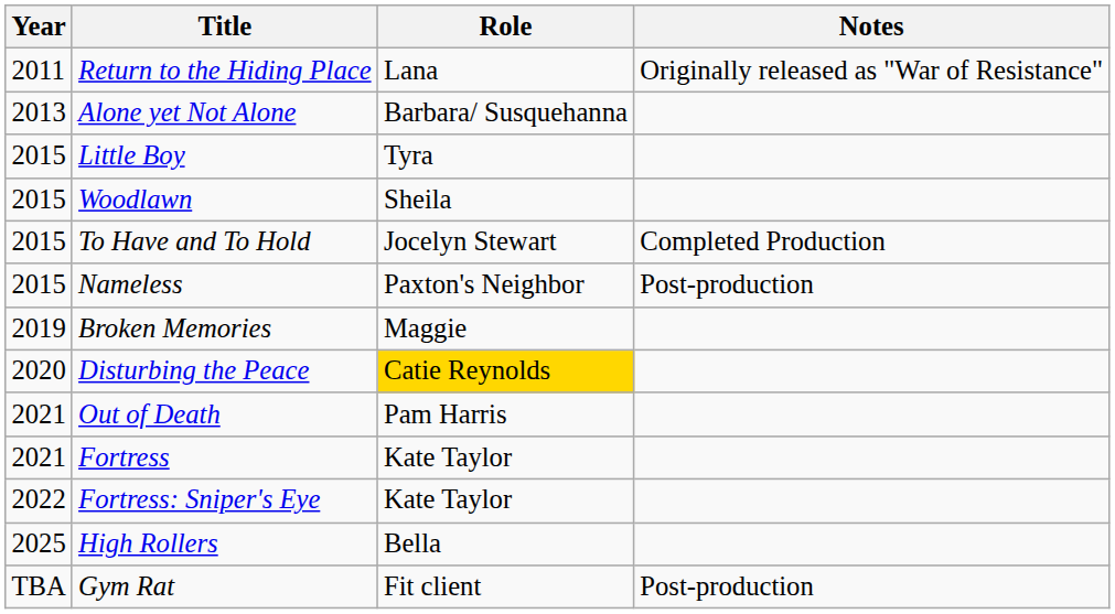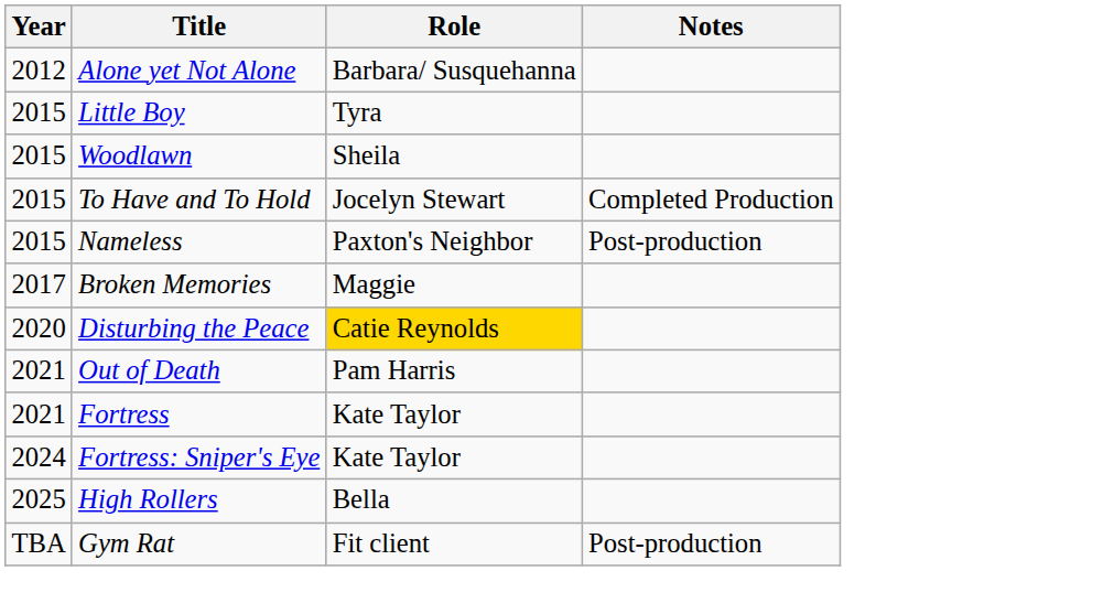- row: 2011 | Return to the Hiding Place | Lana | Originally released as "War of Resistance"
Alone yet Not Alone | Year: 2013 -> 2012
Broken Memories | Year: 2019 -> 2017
Fortress: Sniper's Eye | Year: 2022 -> 2024
